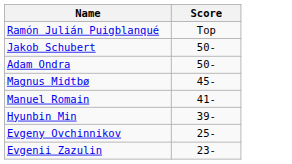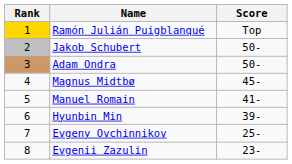+ column: Rank | 1 | 2 | 3 | 4 | 5 | 6 | 7 | 8
